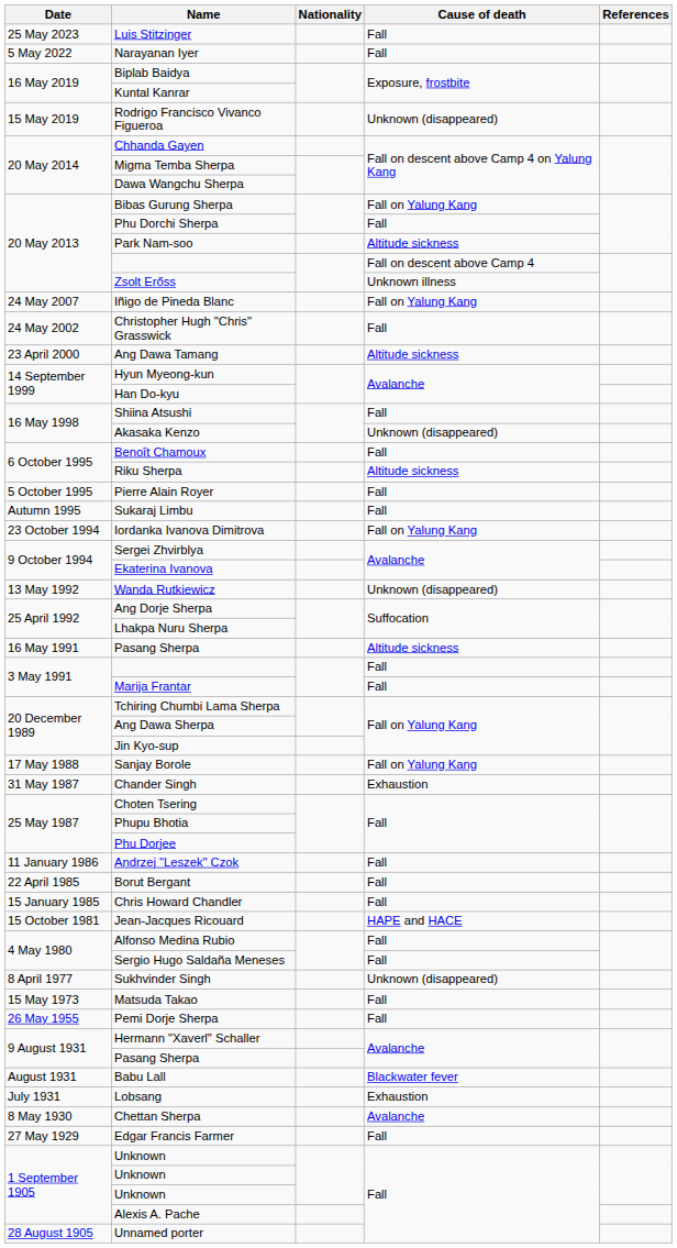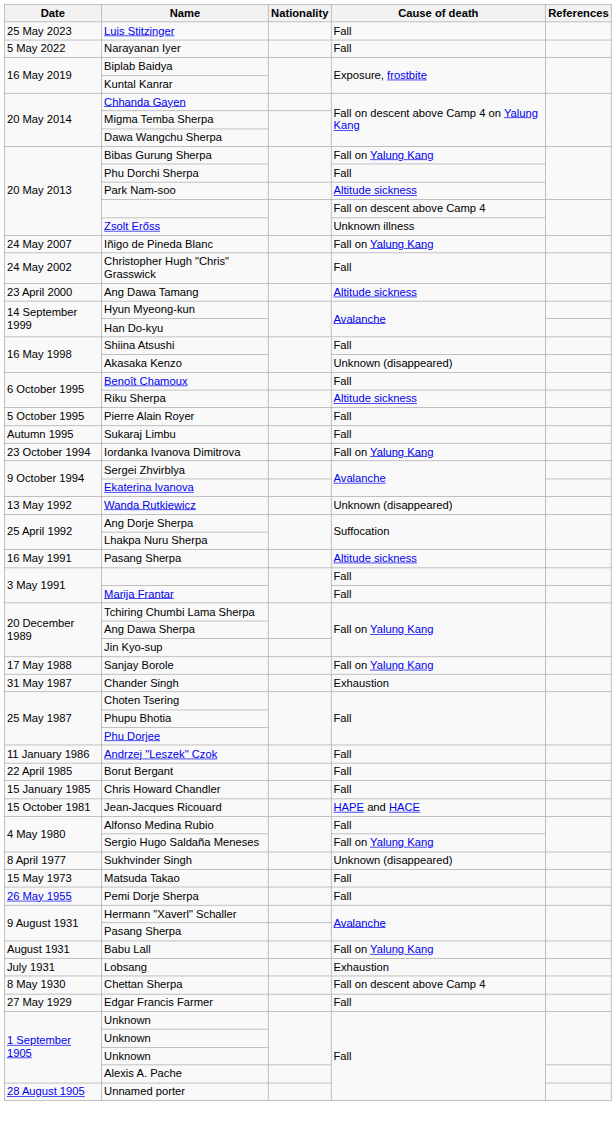- row: 15 May 2019 | Rodrigo Francisco Vivanco Figueroa | Unknown (disappeared)
Sergio Hugo Saldaña Meneses | Cause of death: Fall -> Fall on Yalung Kang
Babu Lall | Cause of death: Blackwater fever -> Fall on Yalung Kang
Chettan Sherpa | Cause of death: Avalanche -> Fall on descent above Camp 4
